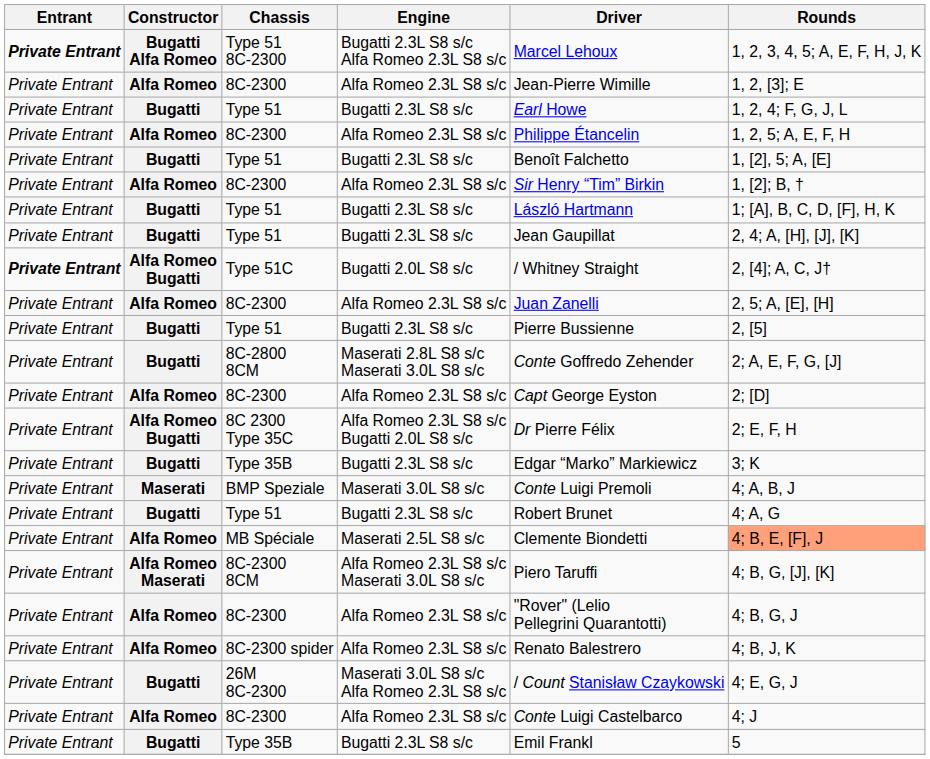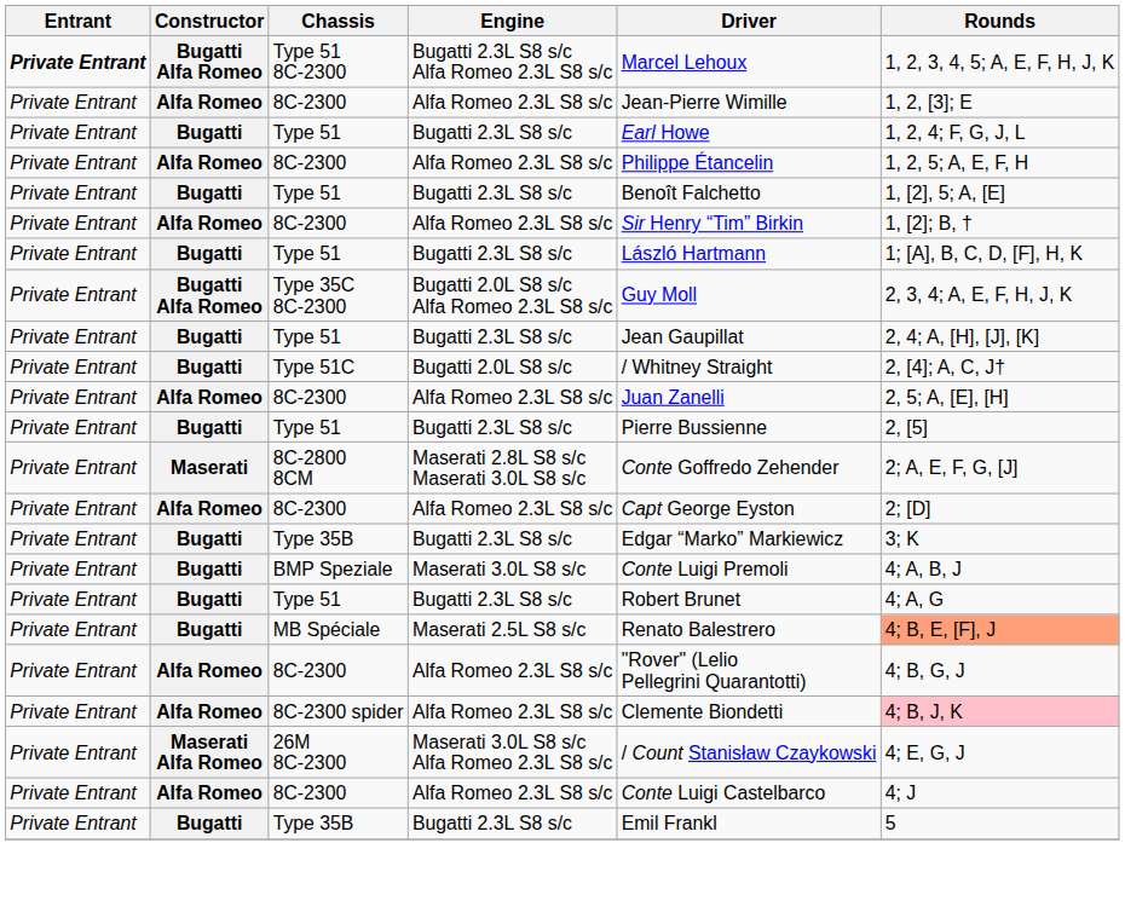+ row: Private Entrant | Bugatti Alfa Romeo | Type 35C 8C-2300 | Bugatti 2.0L S8 s/c Alfa Romeo 2.3L S8 s/c | Guy Moll | 2, 3, 4; A, E, F, H, J, K
Type 51C | Entrant: bold -> normal
Type 51C | Constructor: Alfa Romeo Bugatti -> Bugatti
8C-2800 8CM | Constructor: Bugatti -> Maserati
- row: Private Entrant | Alfa Romeo Bugatti | 8C 2300 Type 35C | Alfa Romeo 2.3L S8 s/c Bugatti 2.0L S8 s/c | Dr Pierre Félix | 2; E, F, H
BMP Speziale | Constructor: Maserati -> Bugatti
MB Spéciale | Constructor: Alfa Romeo -> Bugatti
MB Spéciale | Driver: Clemente Biondetti -> Renato Balestrero
- row: Private Entrant | Alfa Romeo Maserati | 8C-2300 8CM | Alfa Romeo 2.3L S8 s/c Maserati 3.0L S8 s/c | Piero Taruffi | 4; B, G, [J], [K]
8C-2300 spider | Driver: Renato Balestrero -> Clemente Biondetti
8C-2300 spider | Rounds: no background -> pink background
26M 8C-2300 | Constructor: Bugatti -> Maserati Alfa Romeo
